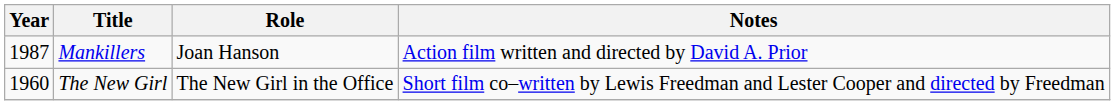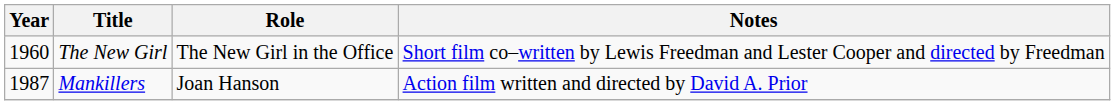rows swapped: The New Girl <-> Mankillers
